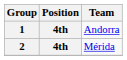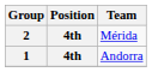rows swapped: 1 <-> 2
